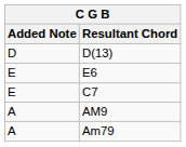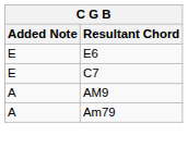- row: D | D(13)
